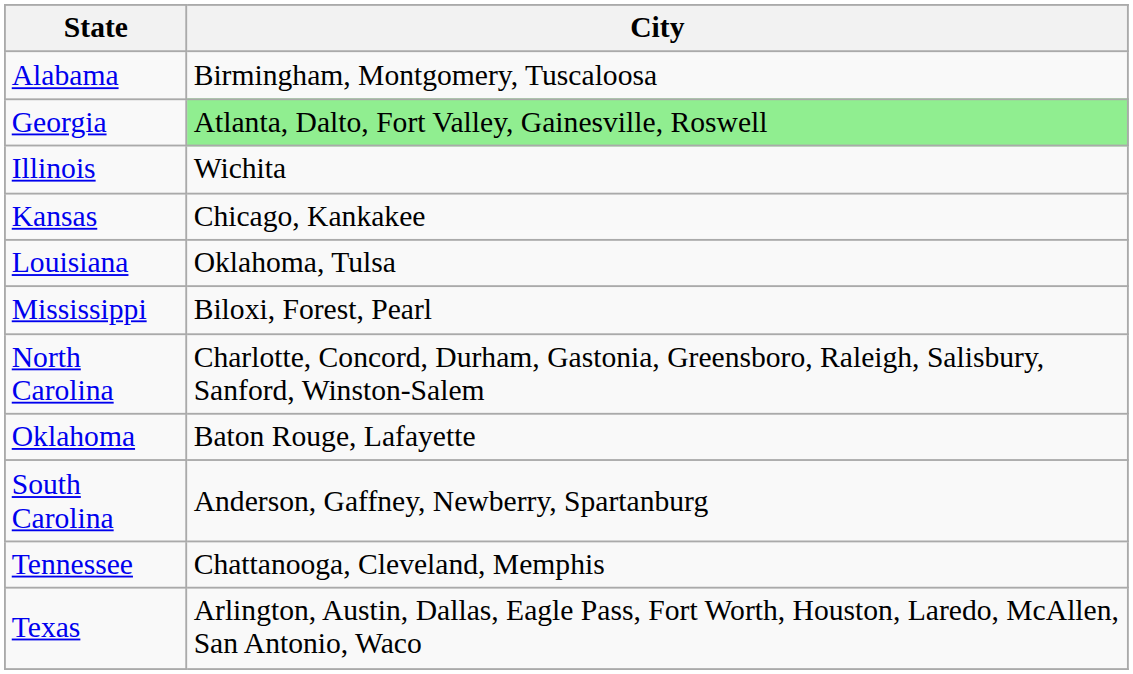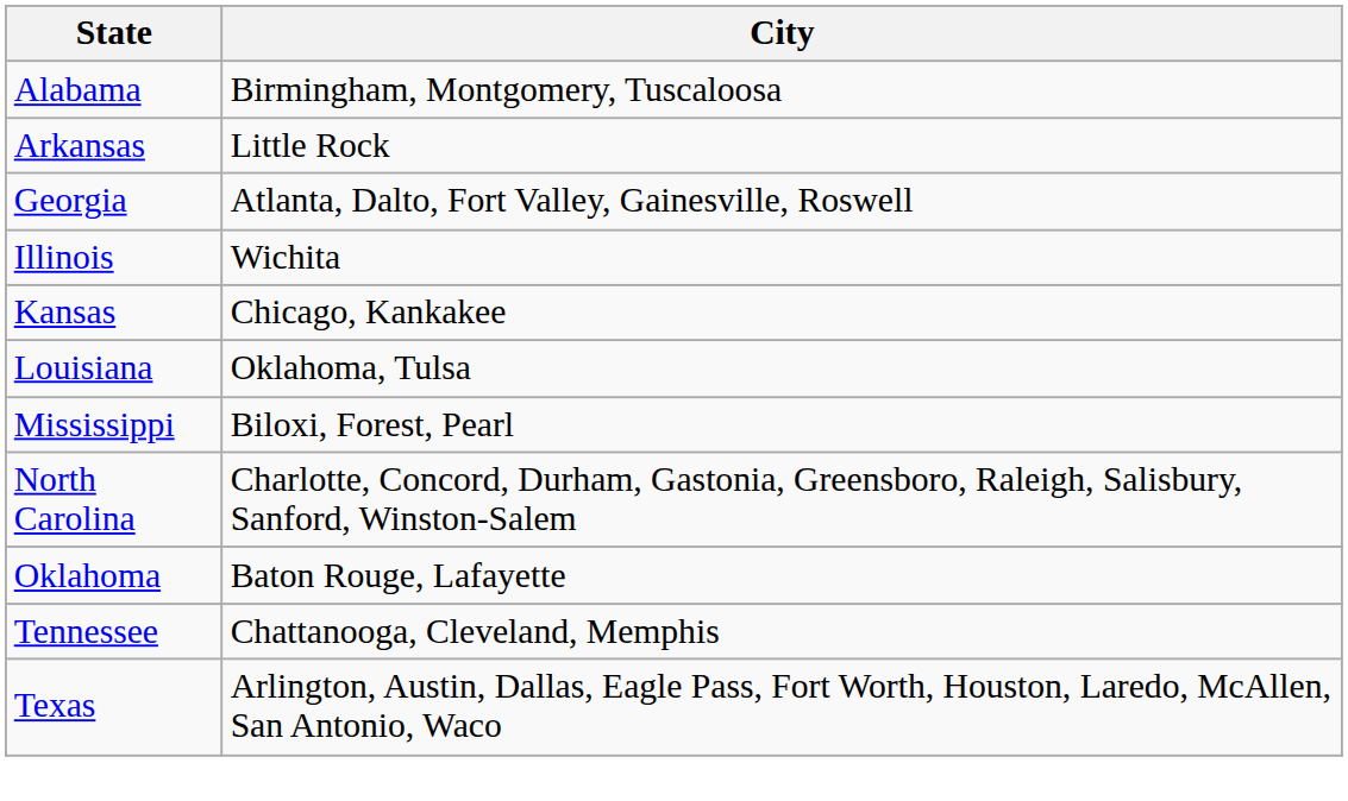+ row: Arkansas | Little Rock
Georgia | City: lightgreen background -> no background
- row: South Carolina | Anderson, Gaffney, Newberry, Spartanburg
